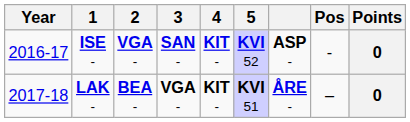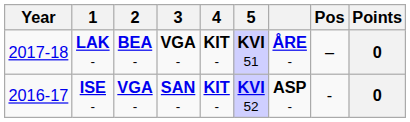rows swapped: ISE - <-> LAK -
